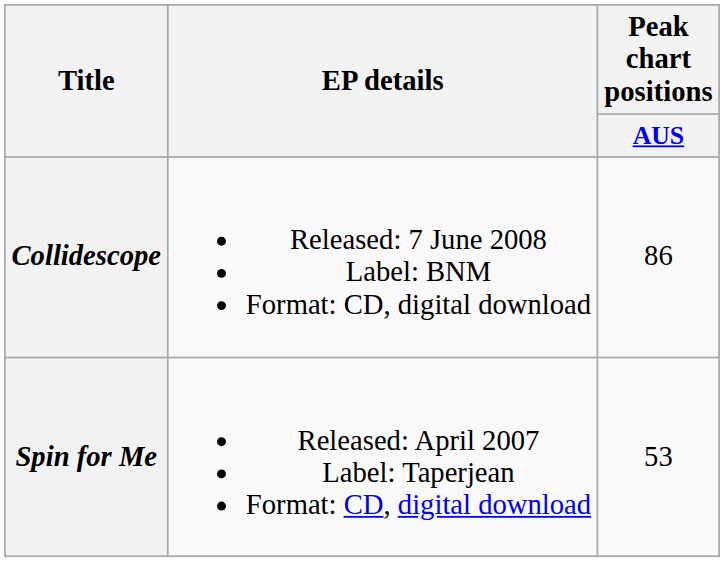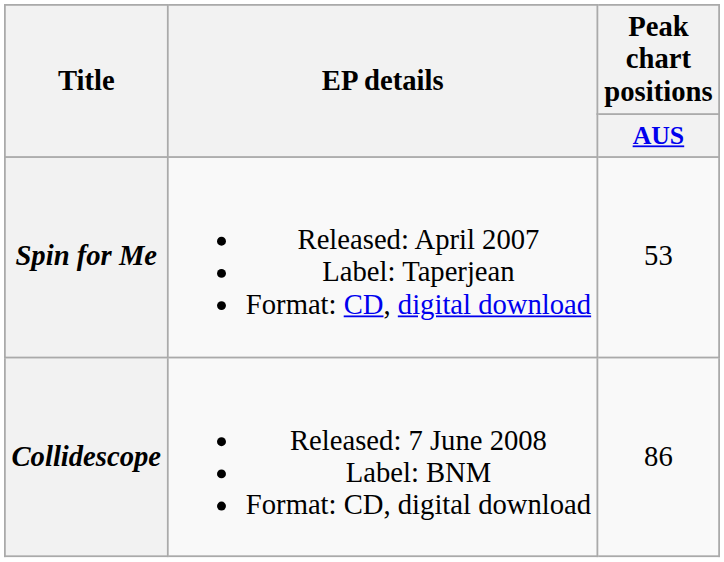rows swapped: Spin for Me <-> Collidescope
